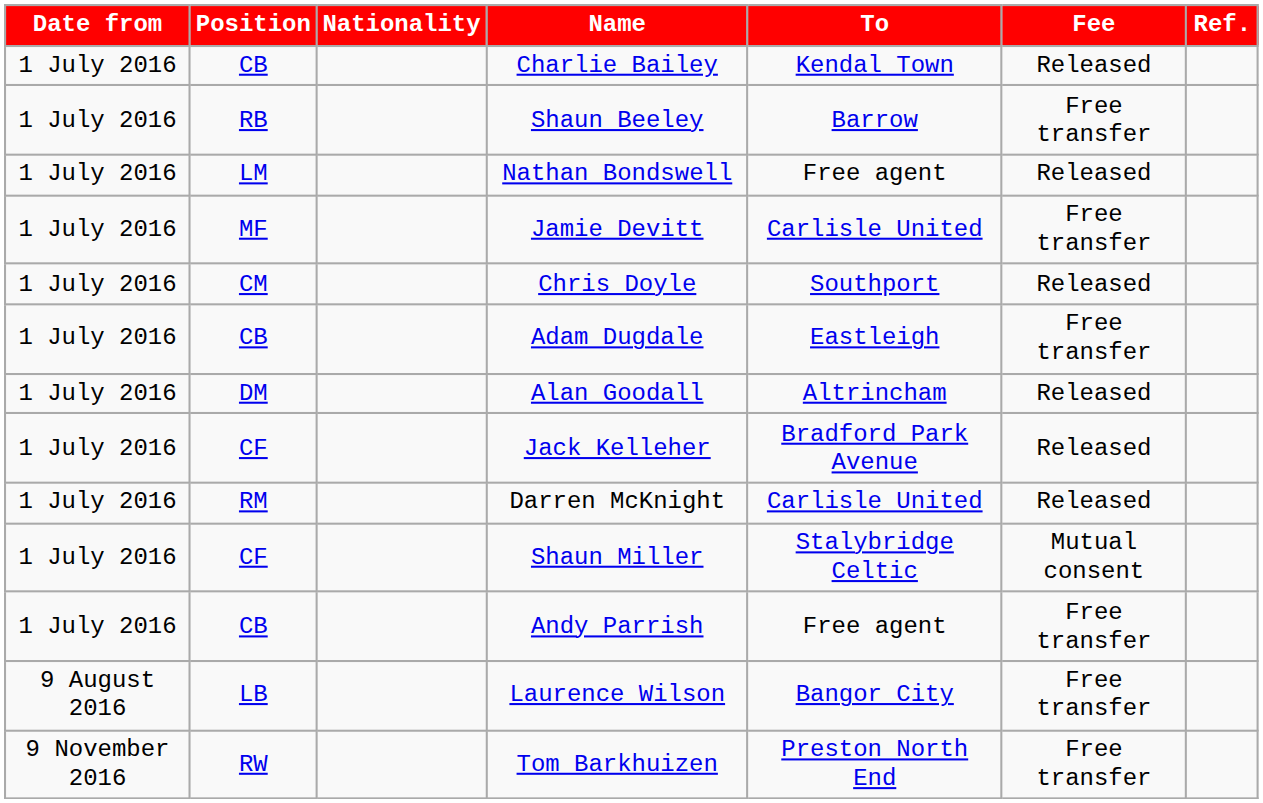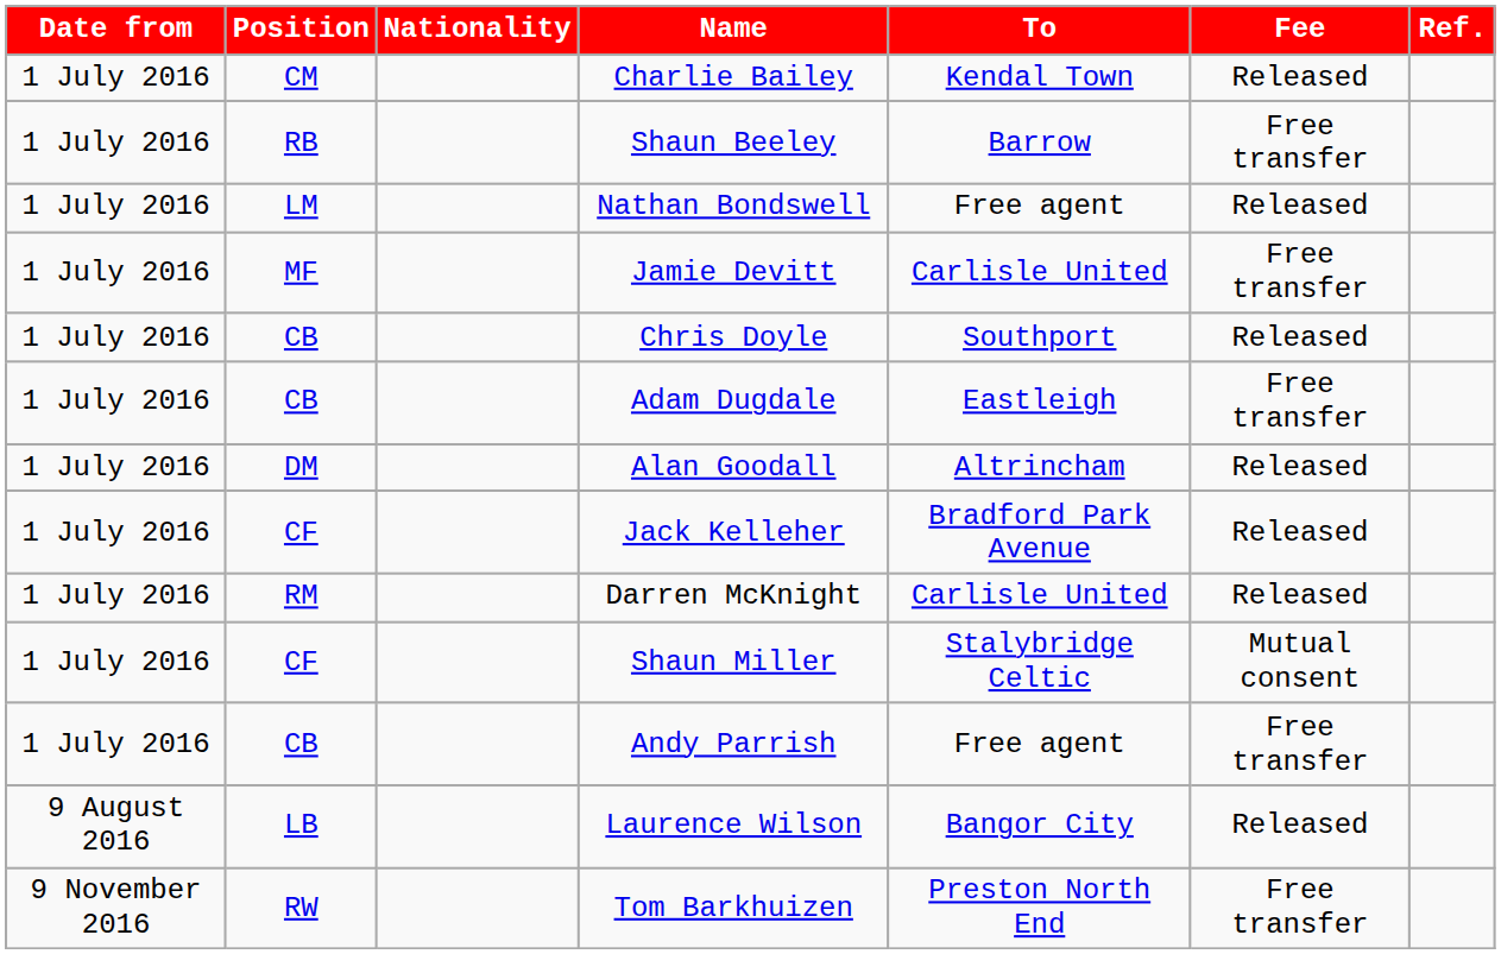Charlie Bailey | Position: CB -> CM
Chris Doyle | Position: CM -> CB
Laurence Wilson | Fee: Free transfer -> Released
